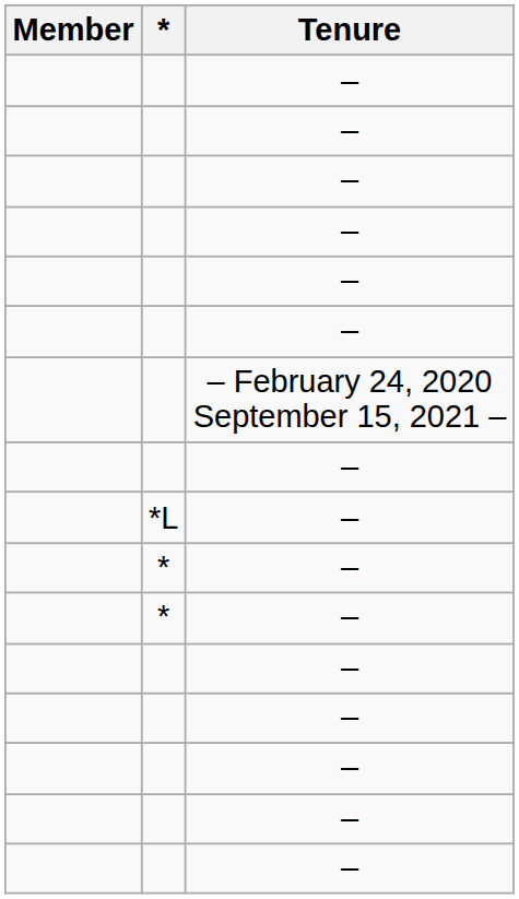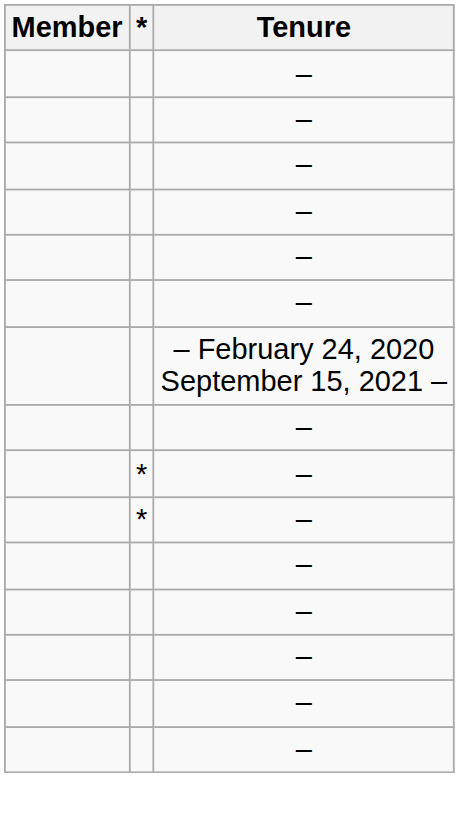- row: *L | –
